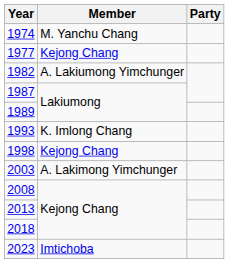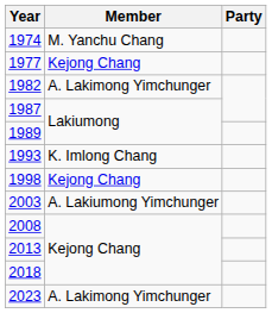1982 | Member: A. Lakiumong Yimchunger -> A. Lakimong Yimchunger
2003 | Member: A. Lakimong Yimchunger -> A. Lakiumong Yimchunger
2023 | Member: Imtichoba -> A. Lakimong Yimchunger
